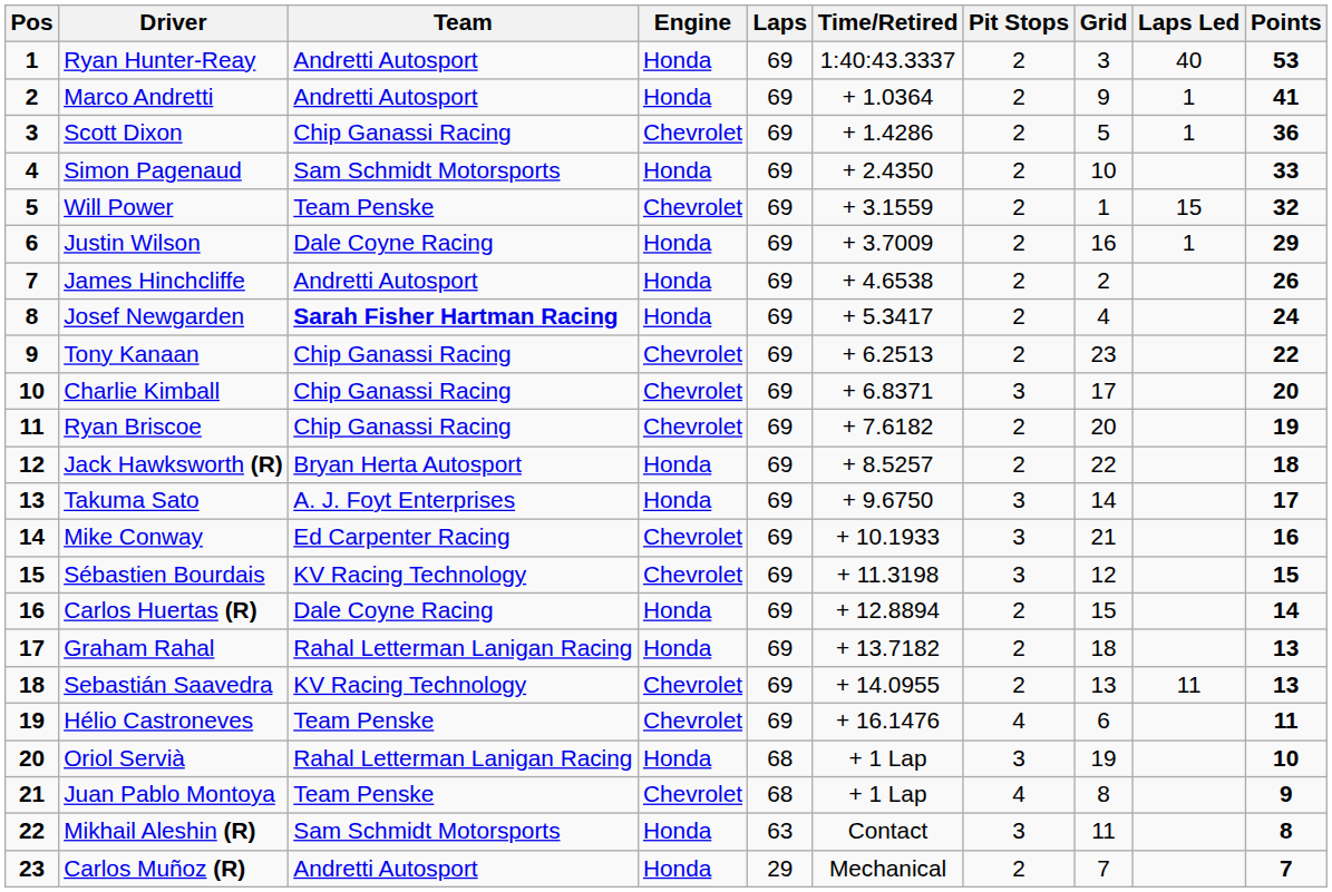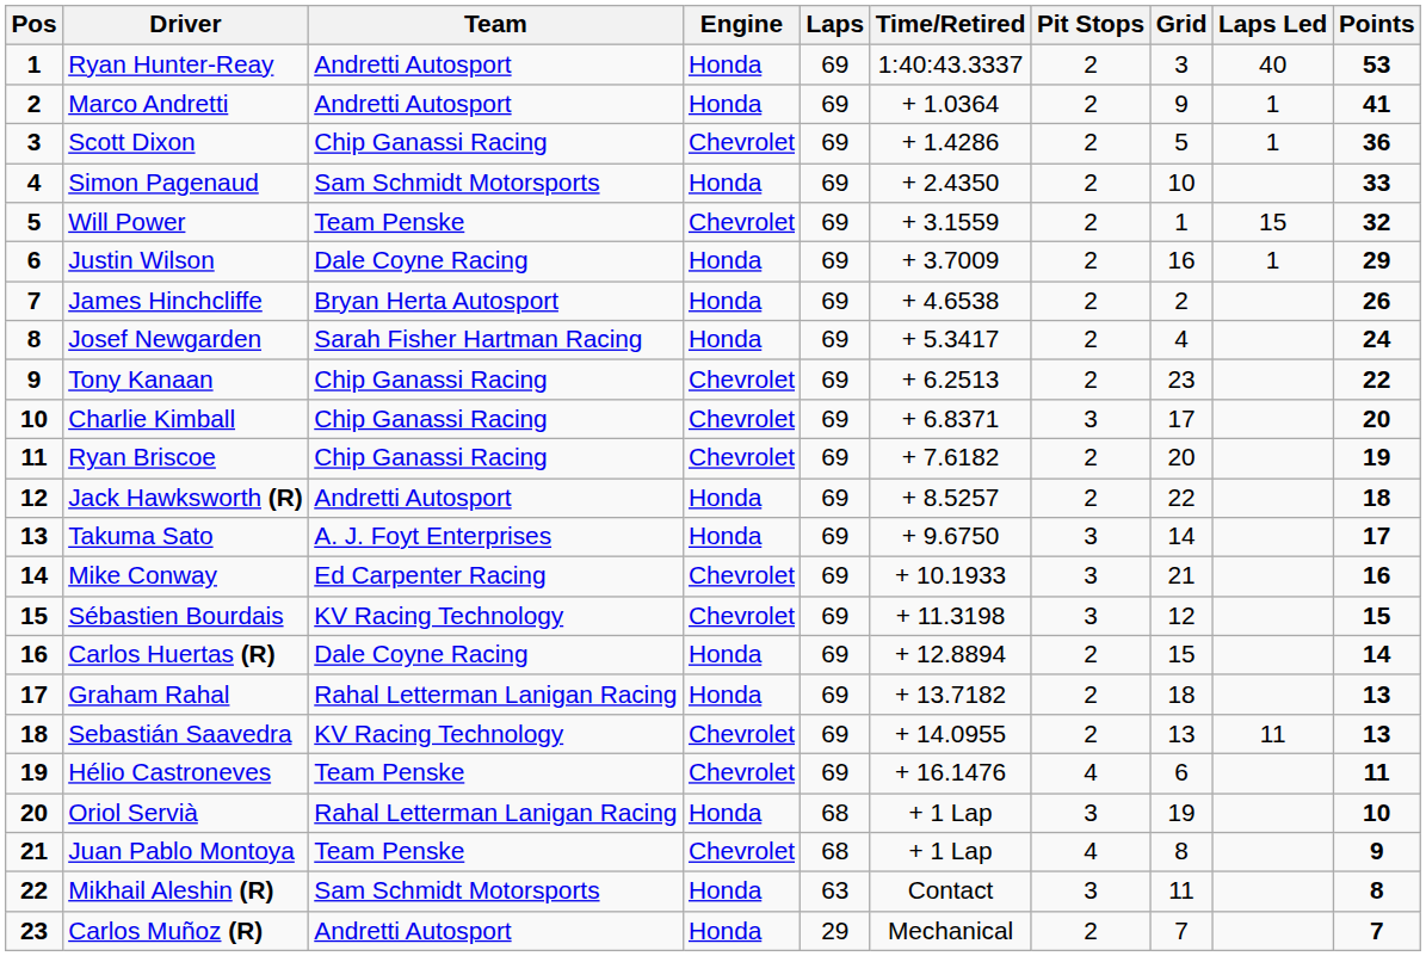James Hinchcliffe | Team: Andretti Autosport -> Bryan Herta Autosport
Josef Newgarden | Team: bold -> normal
Jack Hawksworth (R) | Team: Bryan Herta Autosport -> Andretti Autosport
